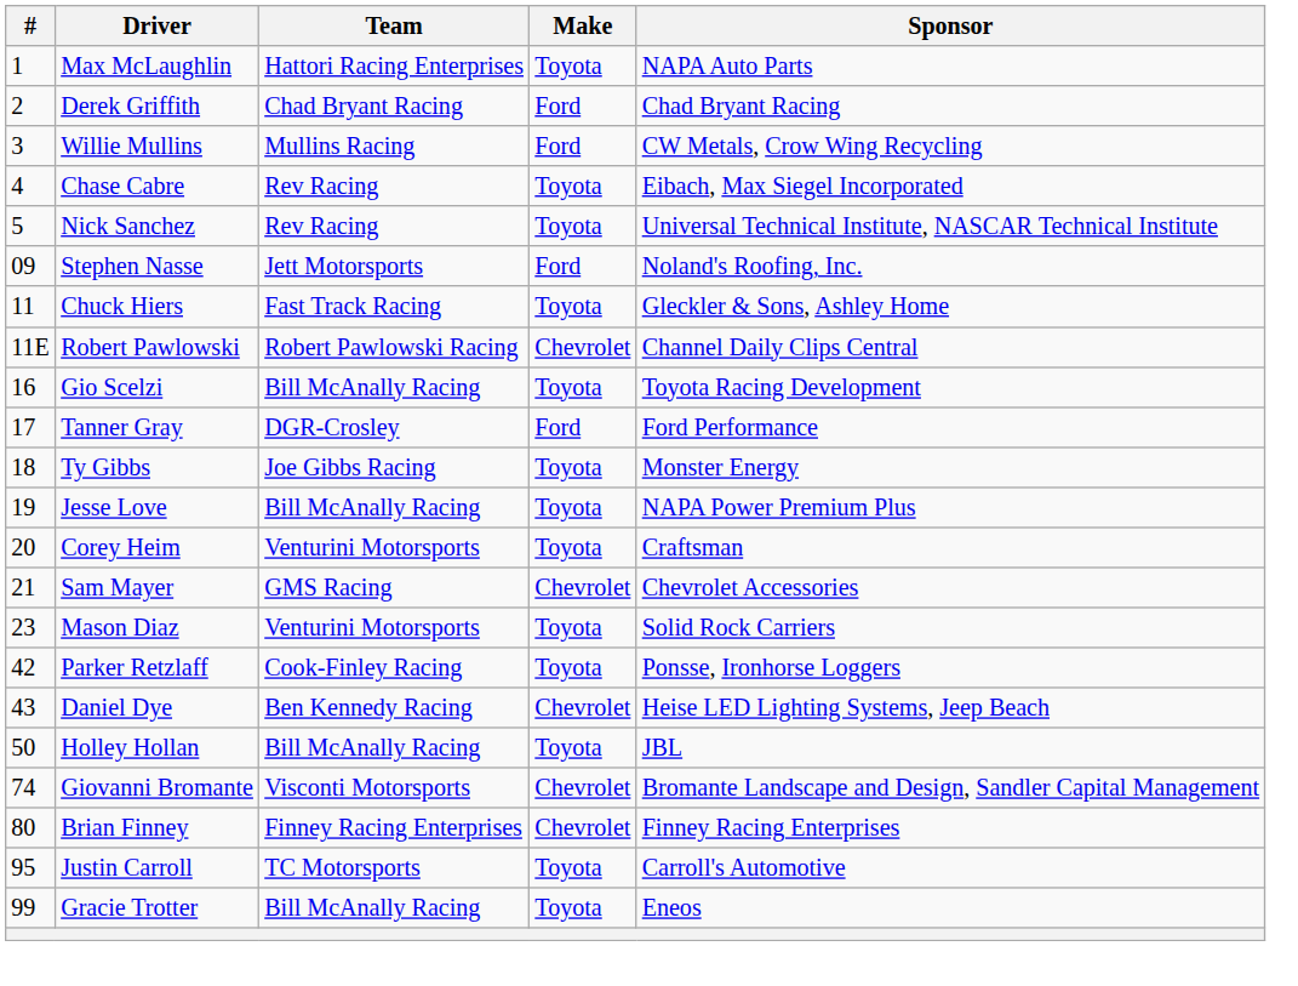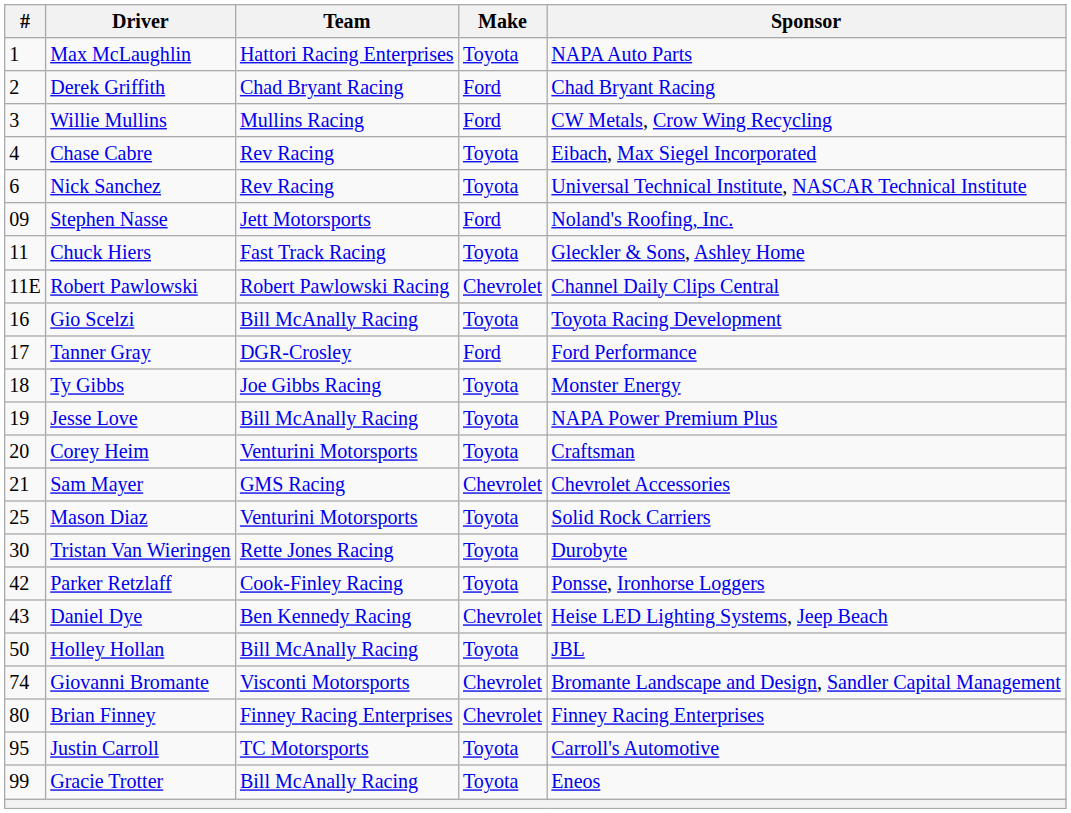Nick Sanchez | #: 5 -> 6
Mason Diaz | #: 23 -> 25
+ row: 30 | Tristan Van Wieringen | Rette Jones Racing | Toyota | Durobyte
